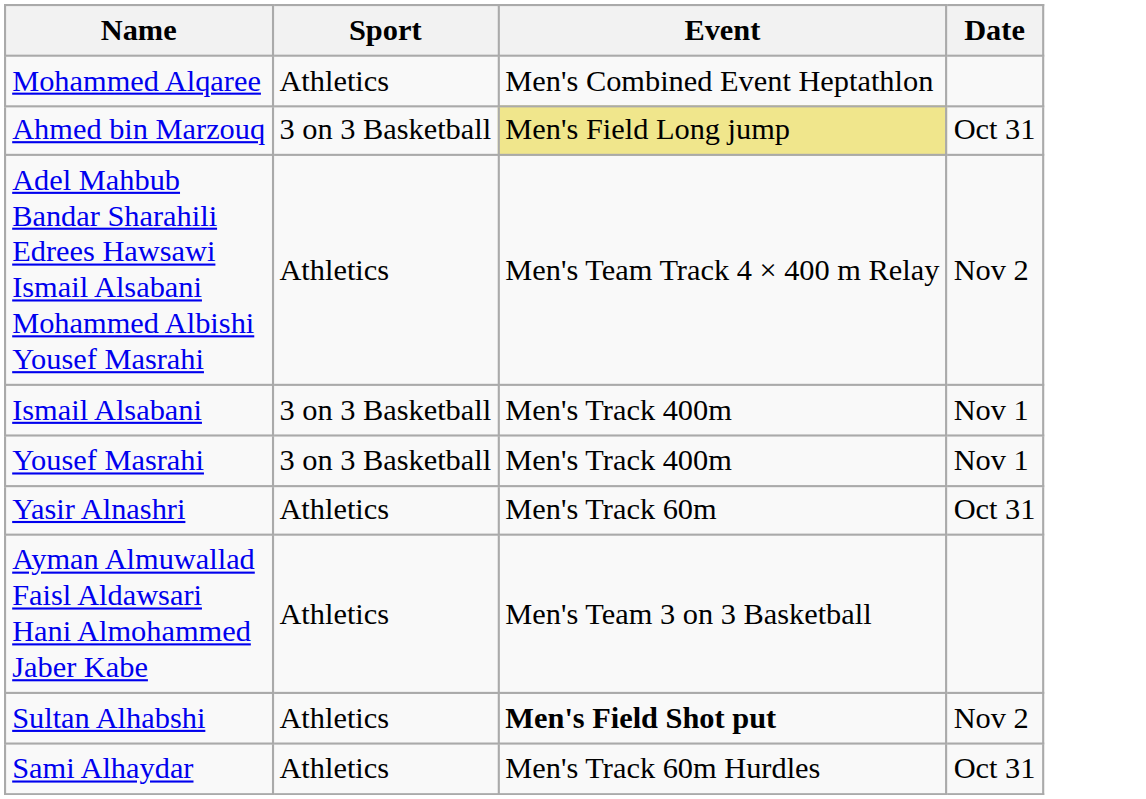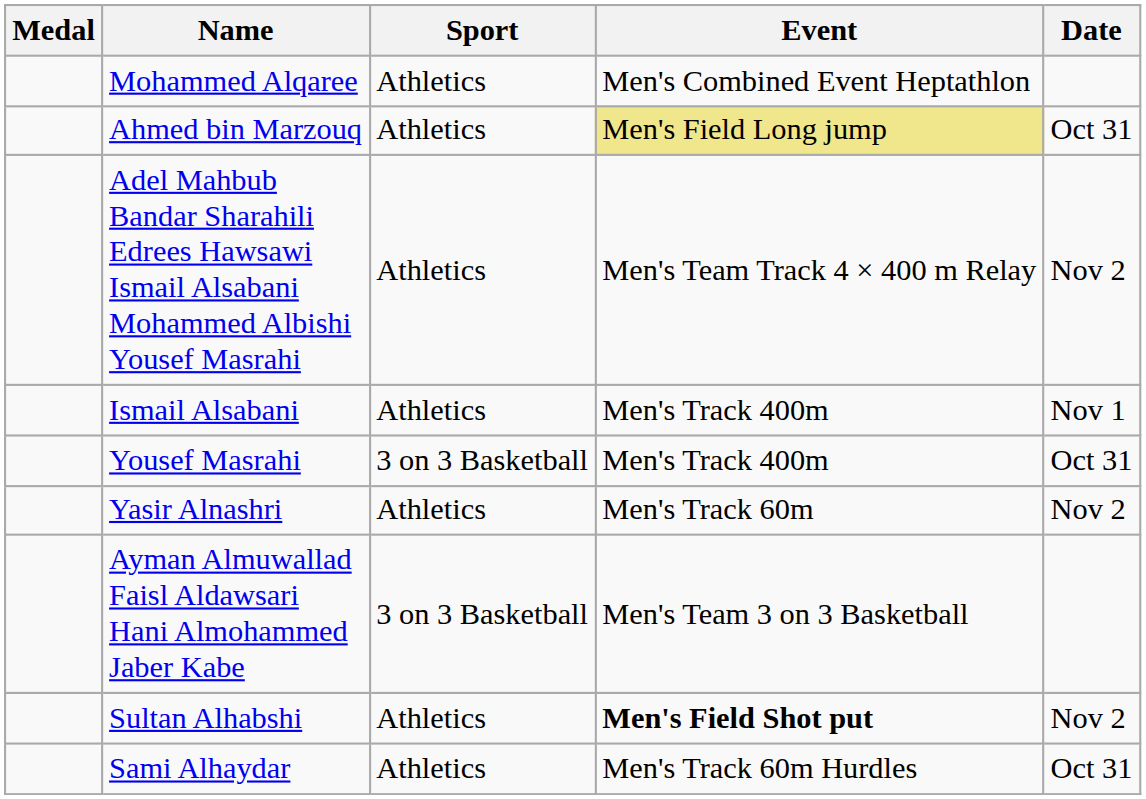+ column: Medal
Ahmed bin Marzouq | Sport: 3 on 3 Basketball -> Athletics
Ismail Alsabani | Sport: 3 on 3 Basketball -> Athletics
Yousef Masrahi | Date: Nov 1 -> Oct 31
Yasir Alnashri | Date: Oct 31 -> Nov 2
Ayman Almuwallad Faisl Aldawsari Hani Almohammed Jaber Kabe | Sport: Athletics -> 3 on 3 Basketball
